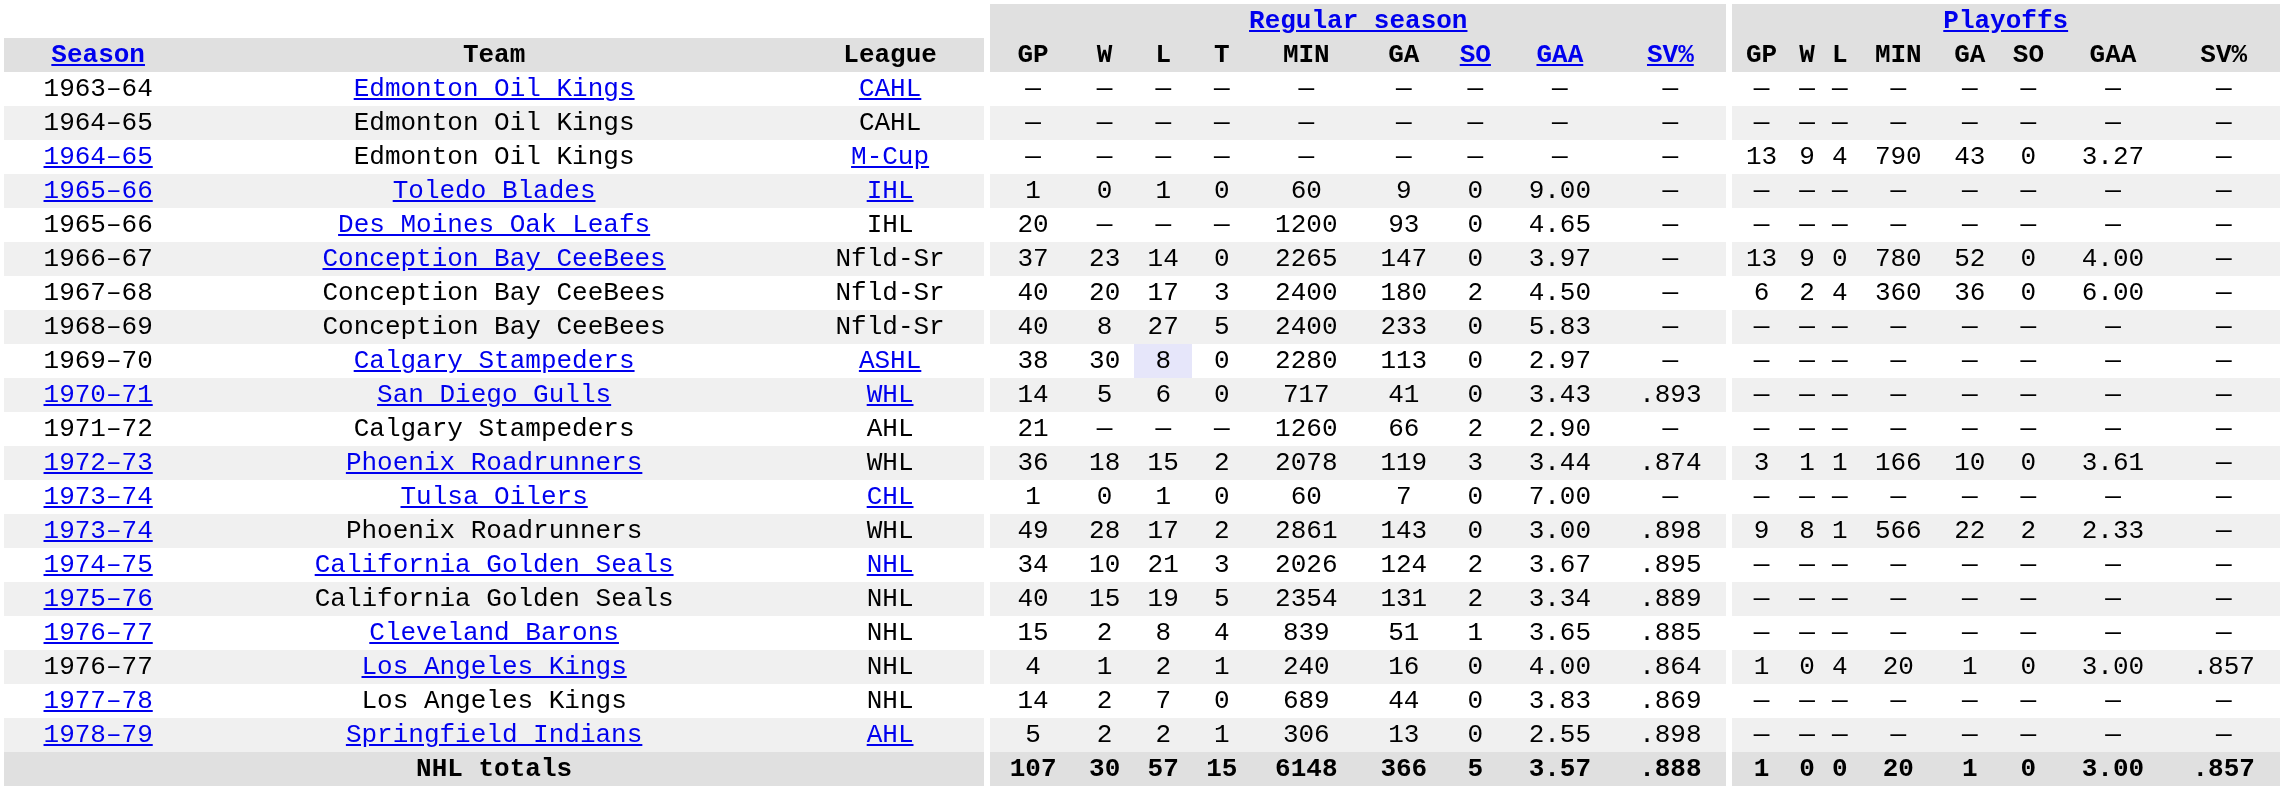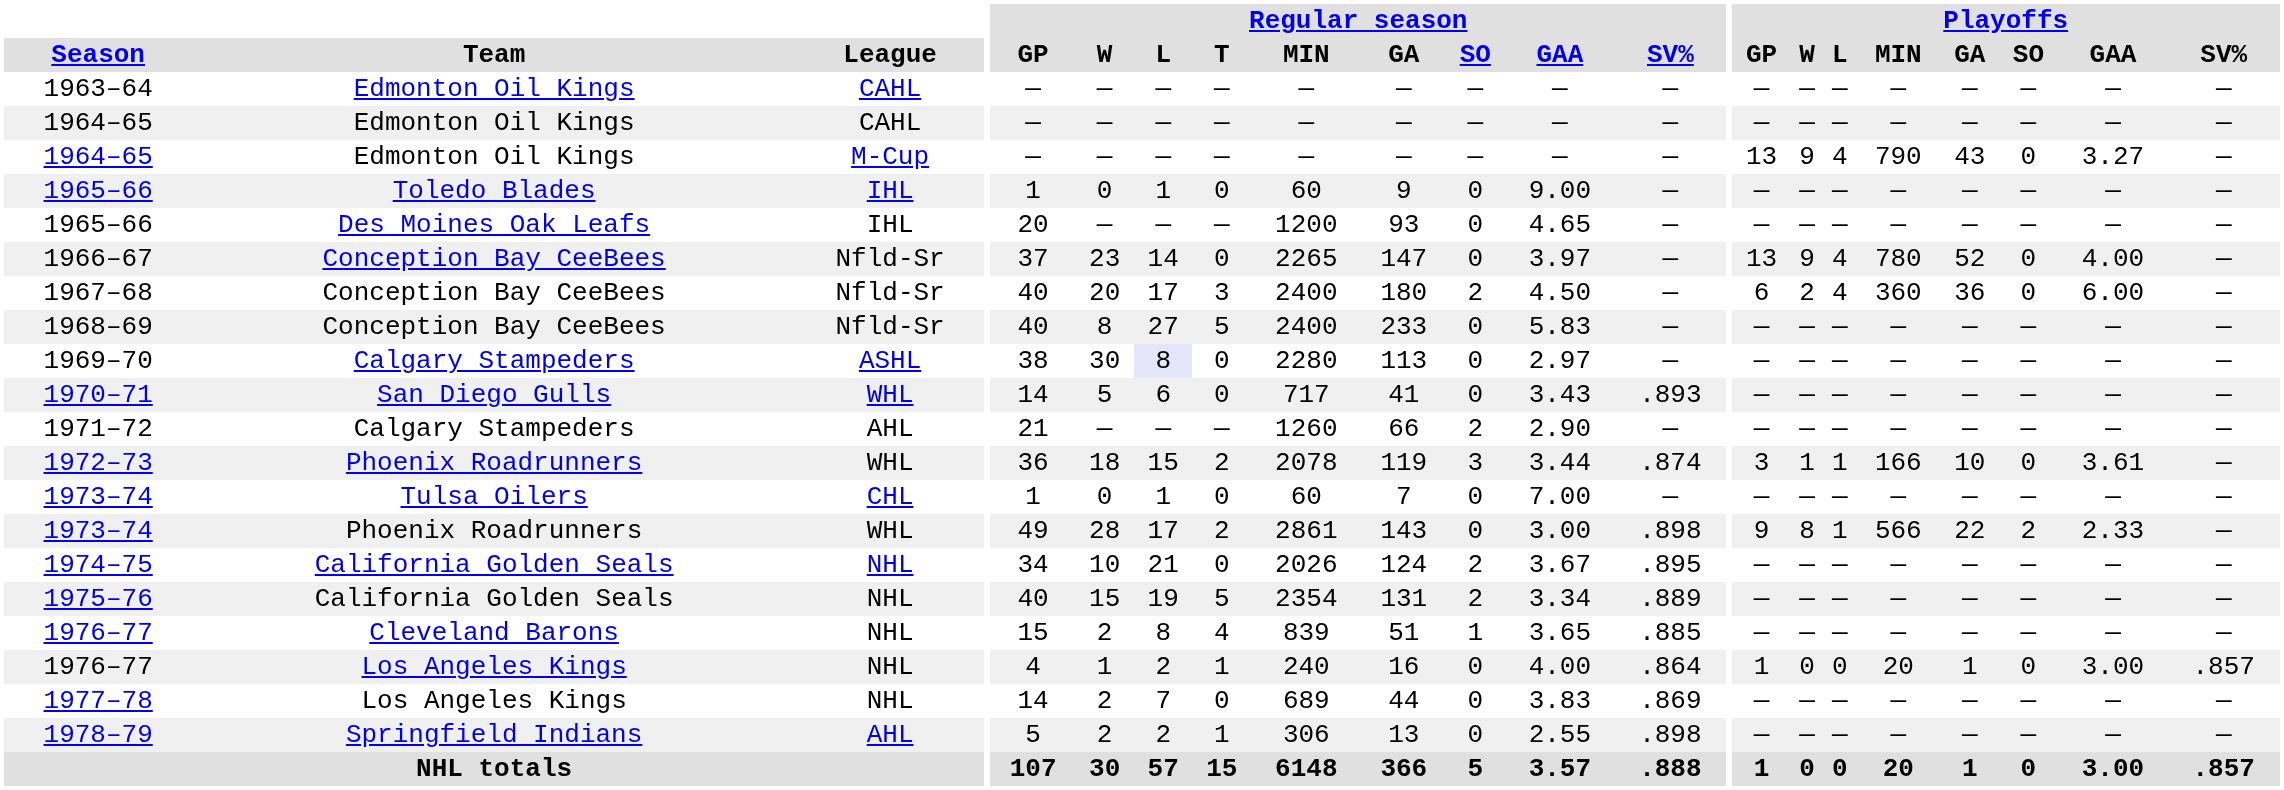1966–67 | Playoffs / L: 0 -> 4
1974–75 | Regular season / T: 3 -> 0
1976–77 / Los Angeles Kings | Playoffs / L: 4 -> 0
